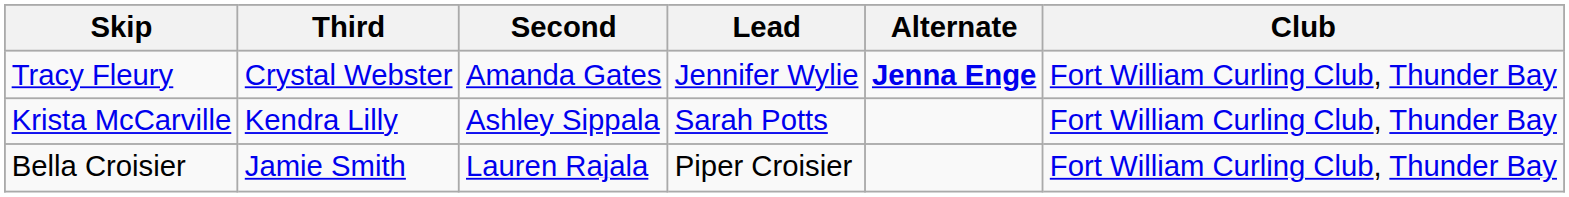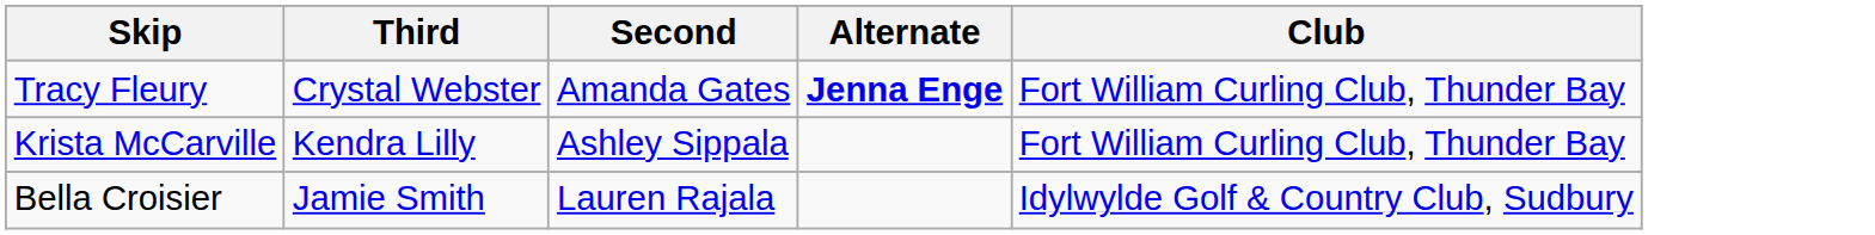- column: Lead | Jennifer Wylie | Sarah Potts | Piper Croisier
Bella Croisier | Club: Fort William Curling Club, Thunder Bay -> Idylwylde Golf & Country Club, Sudbury
